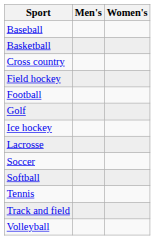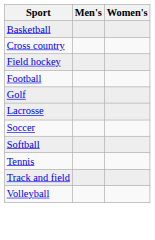- row: Baseball
- row: Ice hockey
